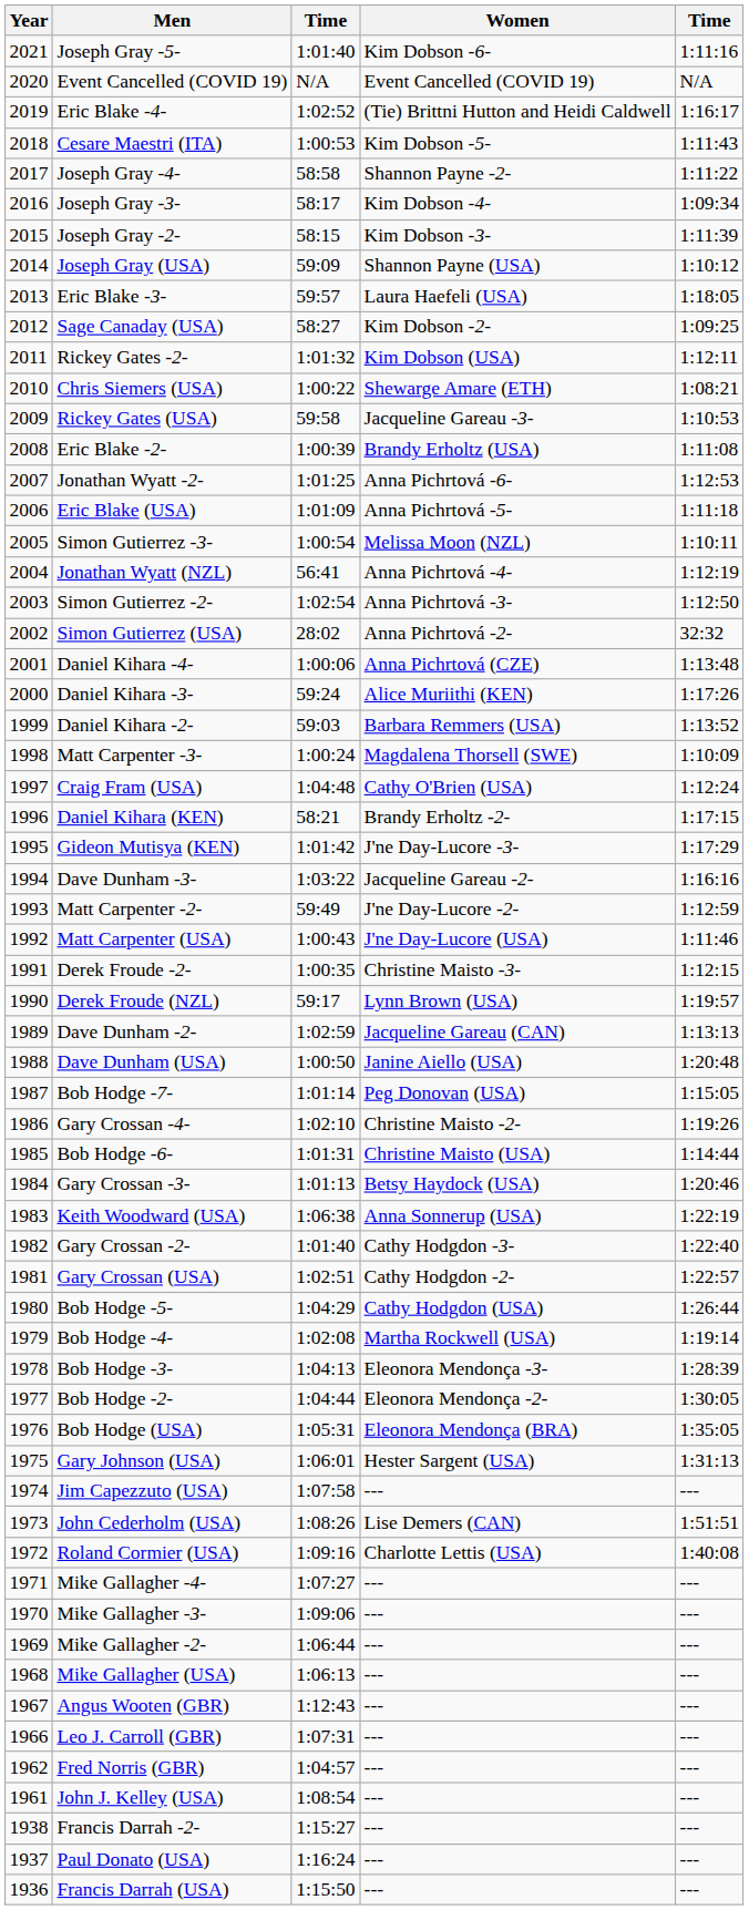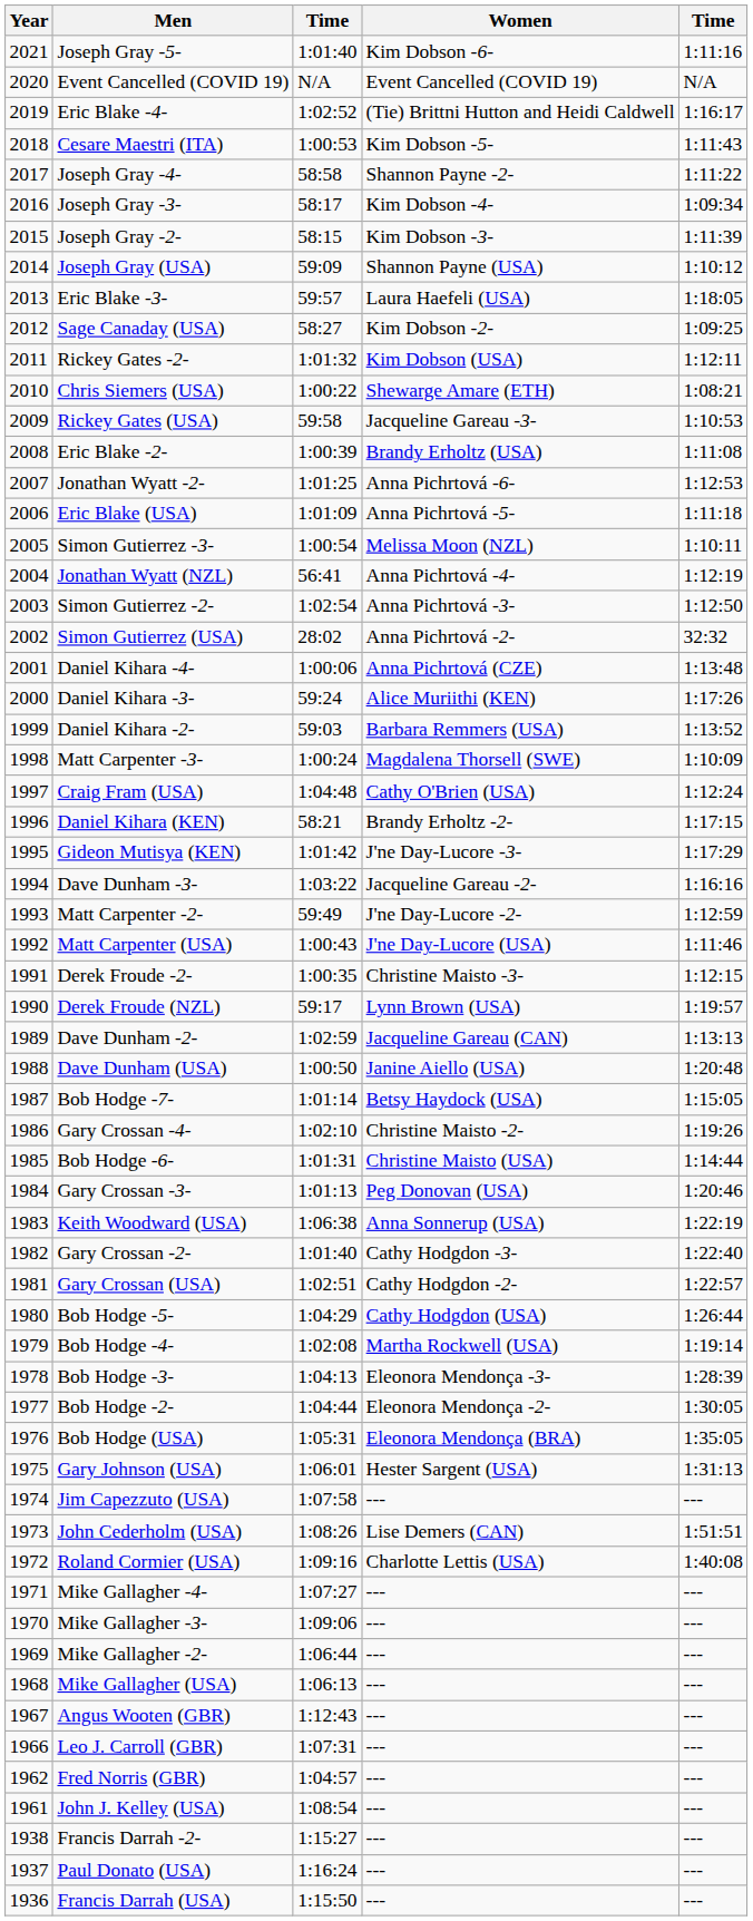Bob Hodge -7- | Women: Peg Donovan (USA) -> Betsy Haydock (USA)
Gary Crossan -3- | Women: Betsy Haydock (USA) -> Peg Donovan (USA)
